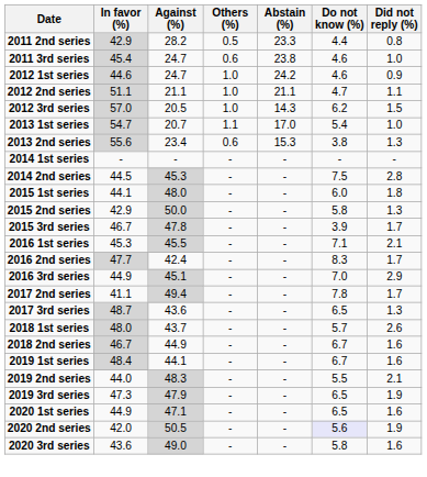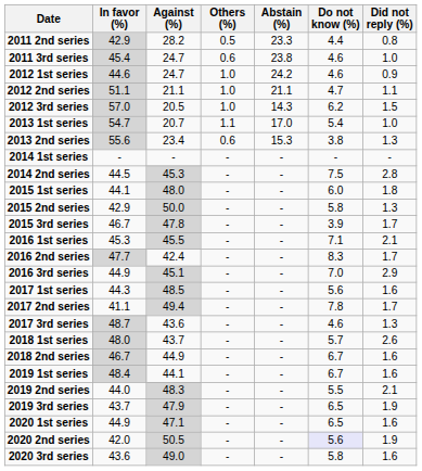+ row: 2017 1st series | 44.3 | 48.5 | - | - | 5.6 | 1.6
2017 3rd series | Do not know (%): 6.5 -> 4.6
2019 3rd series | In favor (%): 47.3 -> 43.7
